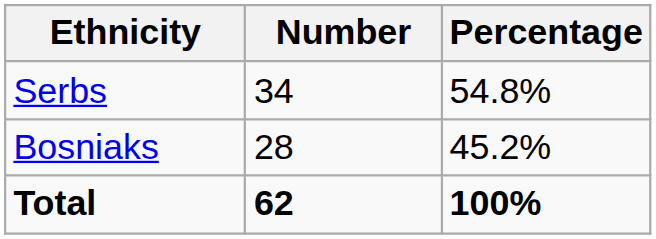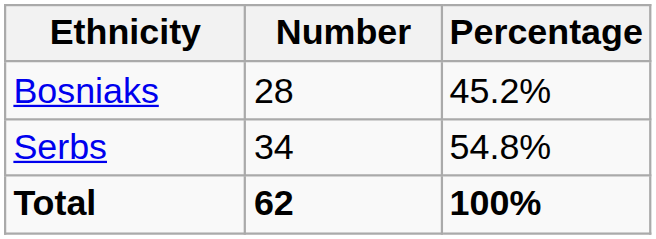rows swapped: Serbs <-> Bosniaks
